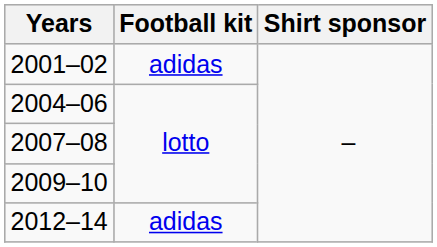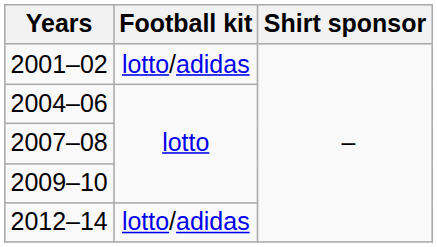2001–02 | Football kit: adidas -> lotto/adidas
2012–14 | Football kit: adidas -> lotto/adidas
